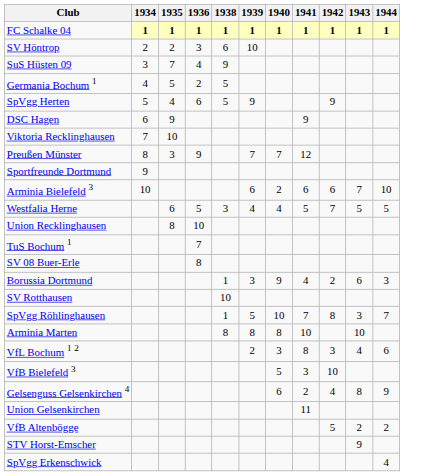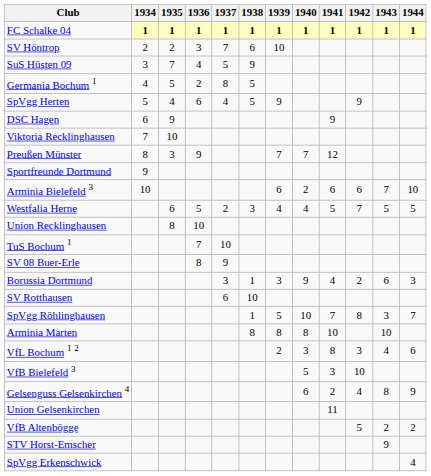+ column: 1937 | 1 | 7 | 5 | 8 | 4 | 2 | 10 | 9 | 3 | 6
